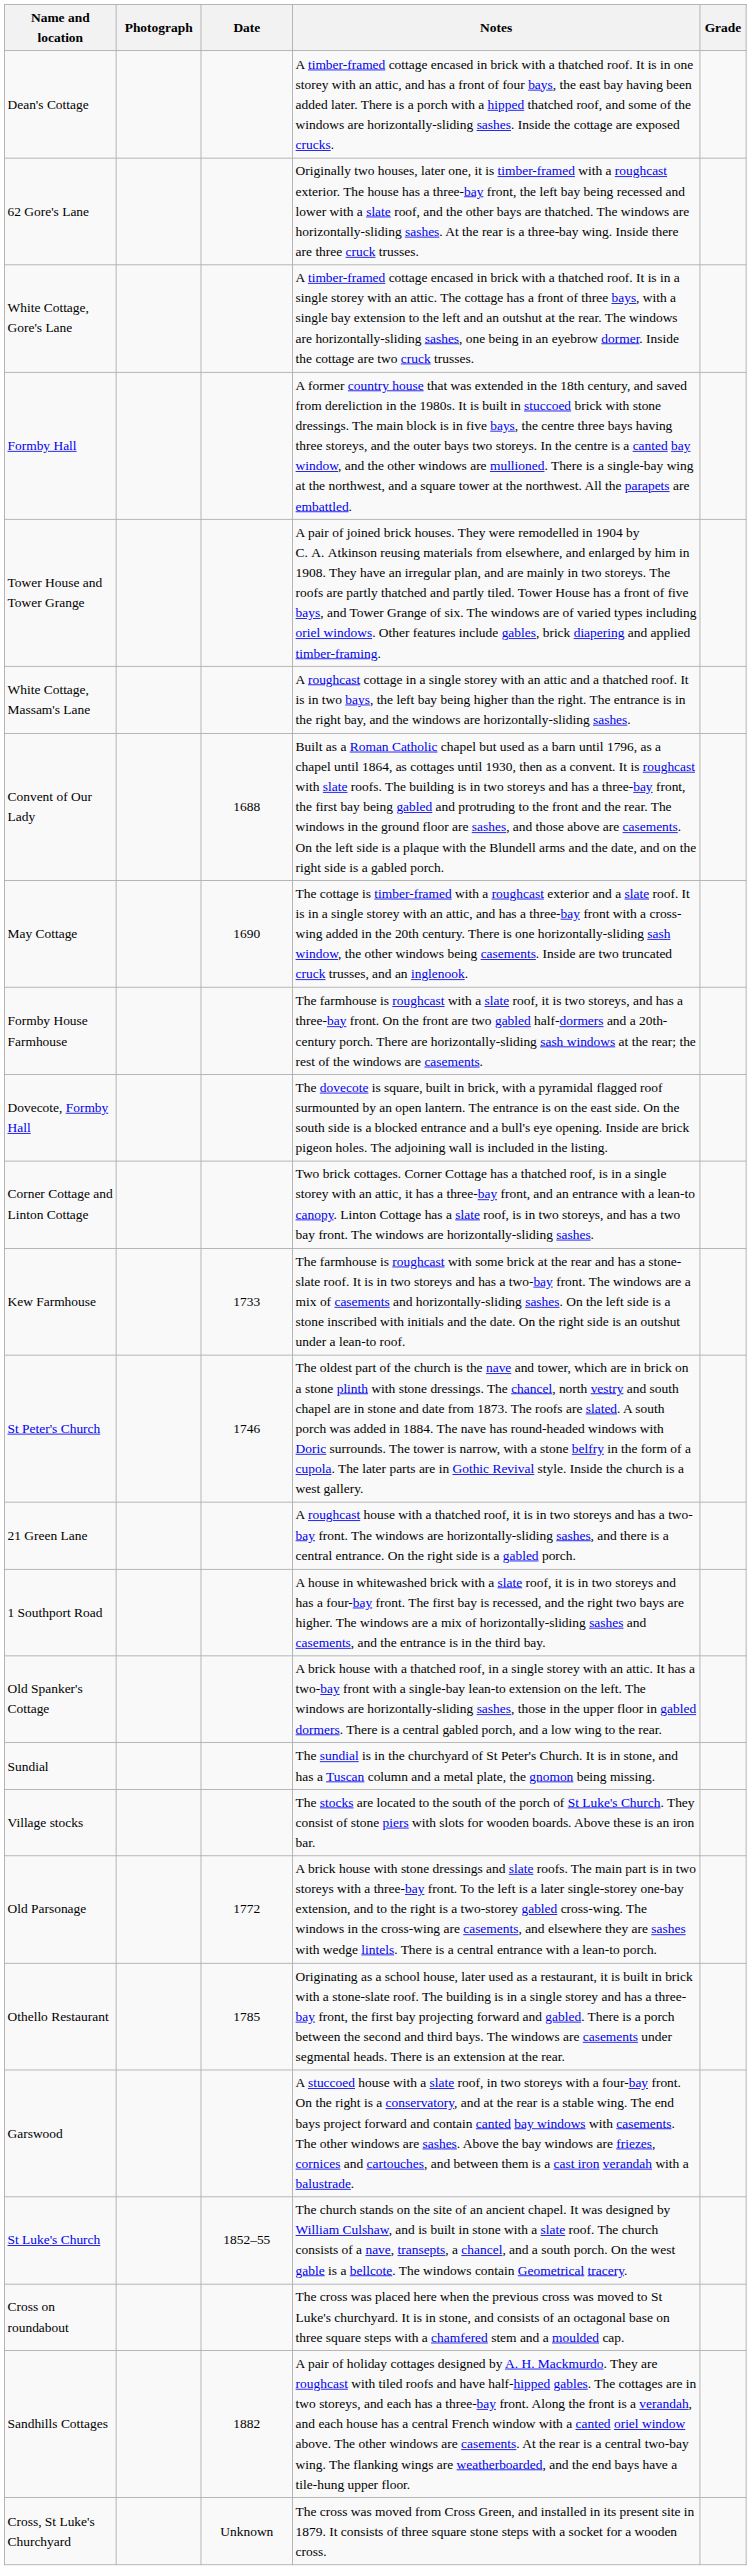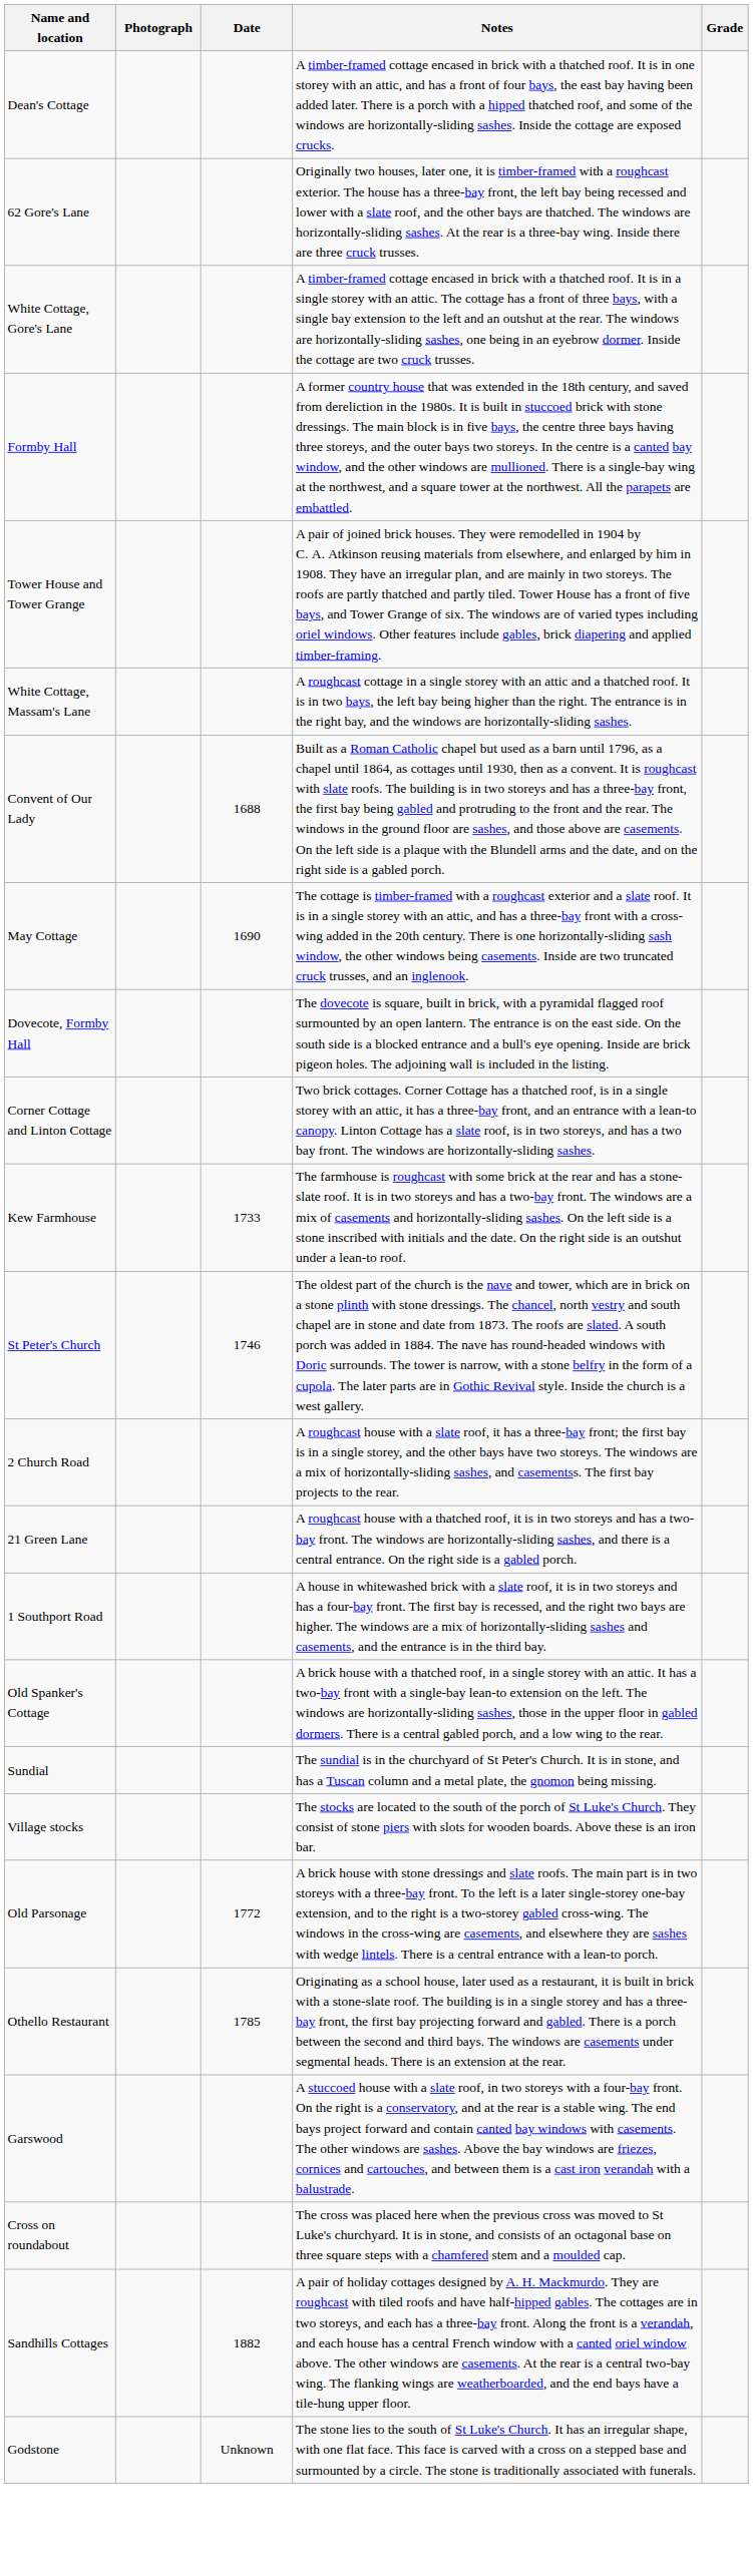- row: Formby House Farmhouse | The farmhouse is roughcast with a slate roof, it is two storeys, and has a three-bay front. On the front are two gabled half-dormers and a 20th-century porch. There are horizontally-sliding sash windows at the rear; the rest of the windows are casements.
+ row: 2 Church Road | A roughcast house with a slate roof, it has a three-bay front; the first bay is in a single storey, and the other bays have two storeys. The windows are a mix of horizontally-sliding sashes, and casementss. The first bay projects to the rear.
- row: St Luke's Church | 1852–55 | The church stands on the site of an ancient chapel. It was designed by William Culshaw, and is built in stone with a slate roof. The church consists of a nave, transepts, a chancel, and a south porch. On the west gable is a bellcote. The windows contain Geometrical tracery.
- row: Cross, St Luke's Churchyard | Unknown | The cross was moved from Cross Green, and installed in its present site in 1879. It consists of three square stone steps with a socket for a wooden cross.
+ row: Godstone | Unknown | The stone lies to the south of St Luke's Church. It has an irregular shape, with one flat face. This face is carved with a cross on a stepped base and surmounted by a circle. The stone is traditionally associated with funerals.
